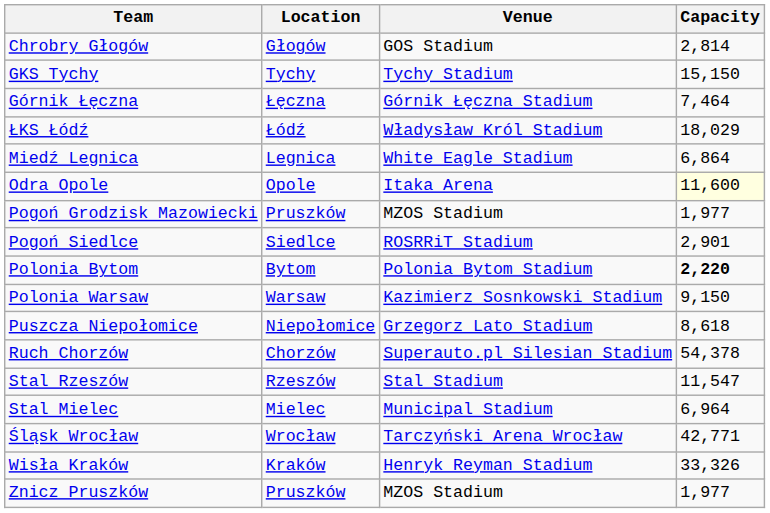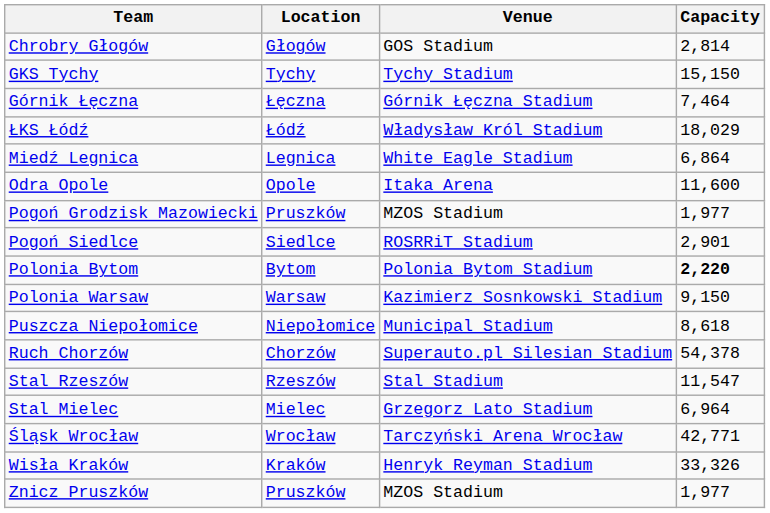Odra Opole | Capacity: lightyellow background -> no background
Puszcza Niepołomice | Venue: Grzegorz Lato Stadium -> Municipal Stadium
Stal Mielec | Venue: Municipal Stadium -> Grzegorz Lato Stadium
